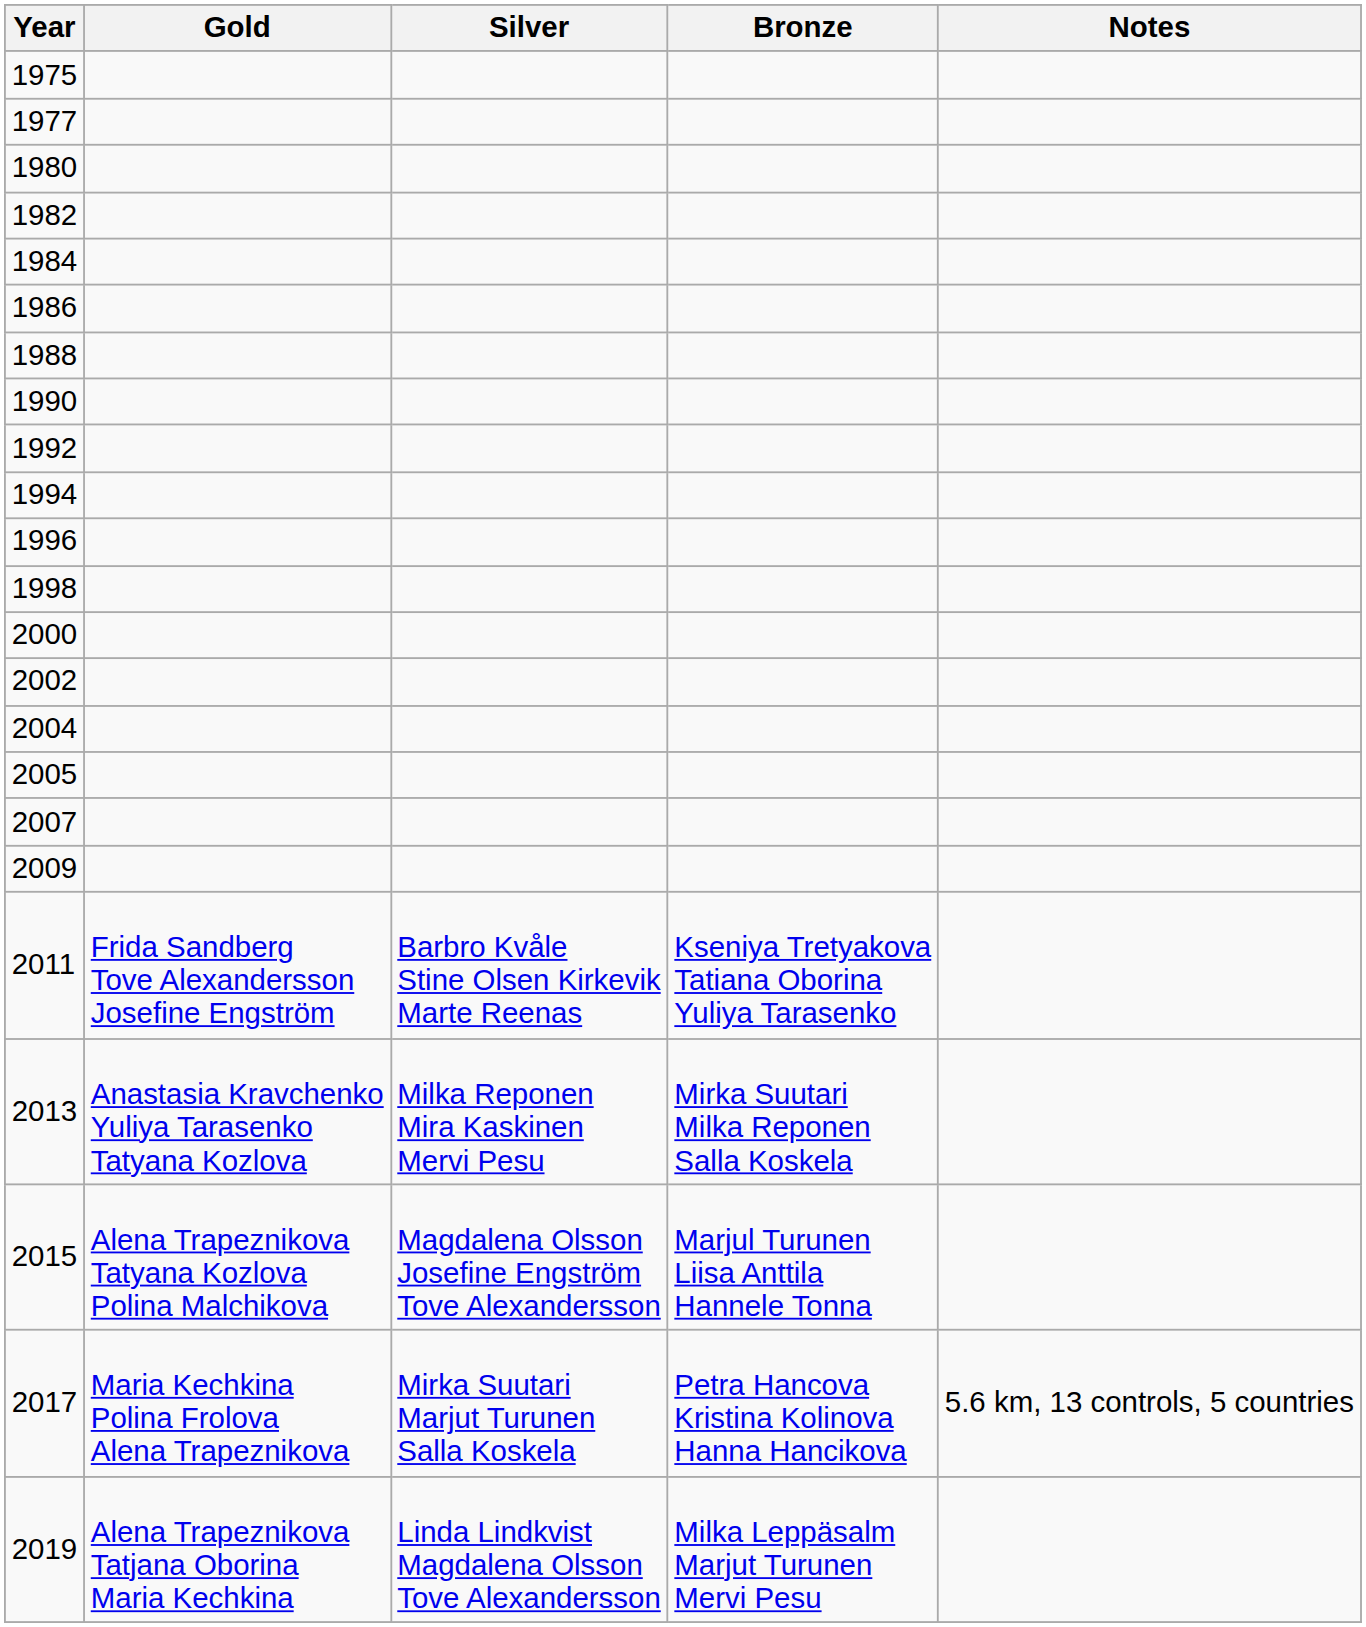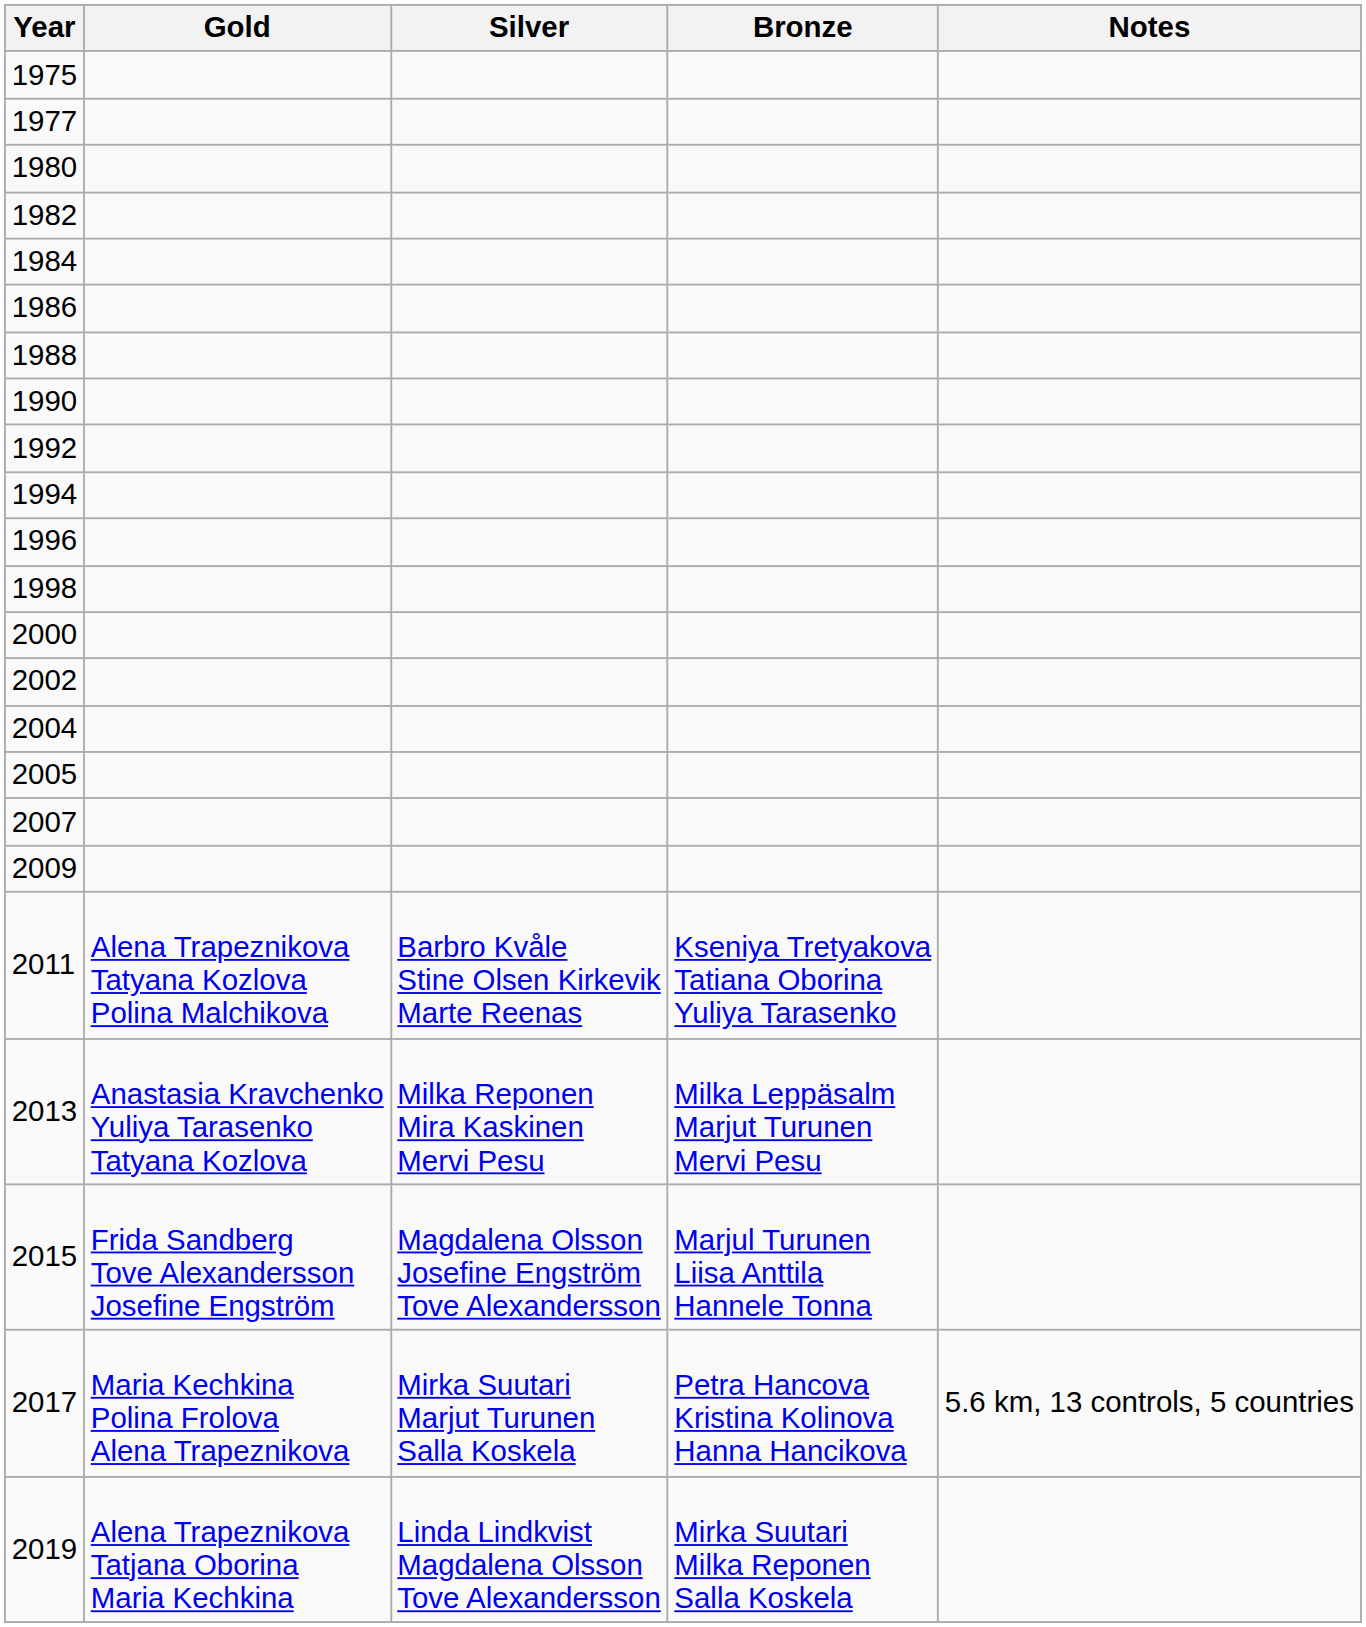2011 | Gold: Frida Sandberg Tove Alexandersson Josefine Engström -> Alena Trapeznikova Tatyana Kozlova Polina Malchikova
2013 | Bronze: Mirka Suutari Milka Reponen Salla Koskela -> Milka Leppäsalm Marjut Turunen Mervi Pesu
2015 | Gold: Alena Trapeznikova Tatyana Kozlova Polina Malchikova -> Frida Sandberg Tove Alexandersson Josefine Engström
2019 | Bronze: Milka Leppäsalm Marjut Turunen Mervi Pesu -> Mirka Suutari Milka Reponen Salla Koskela
